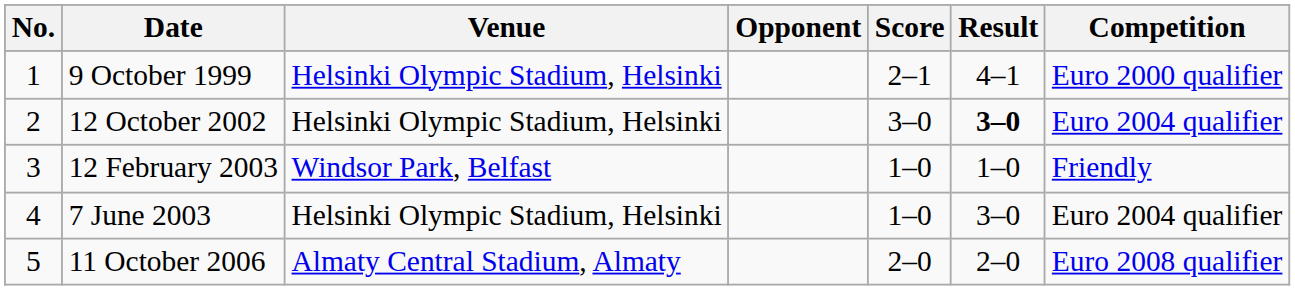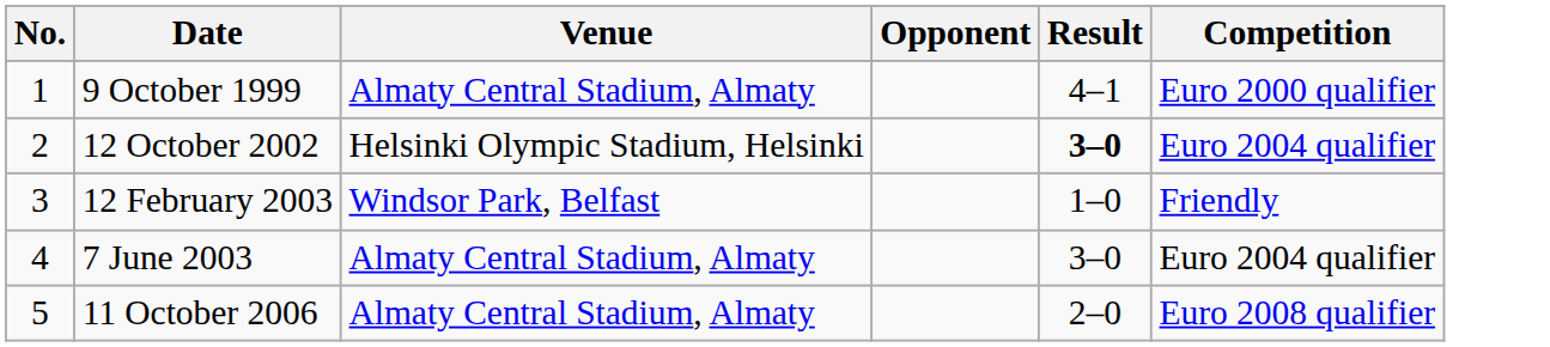- column: Score | 2–1 | 3–0 | 1–0 | 1–0 | 2–0
9 October 1999 | Venue: Helsinki Olympic Stadium, Helsinki -> Almaty Central Stadium, Almaty
7 June 2003 | Venue: Helsinki Olympic Stadium, Helsinki -> Almaty Central Stadium, Almaty
